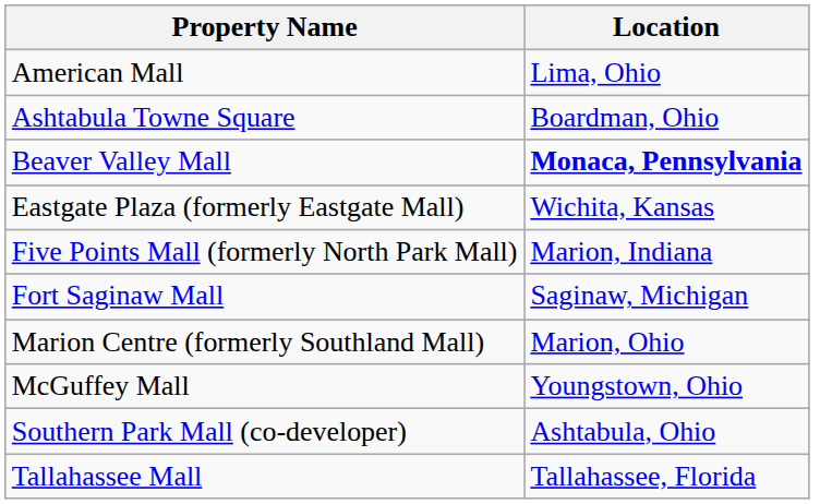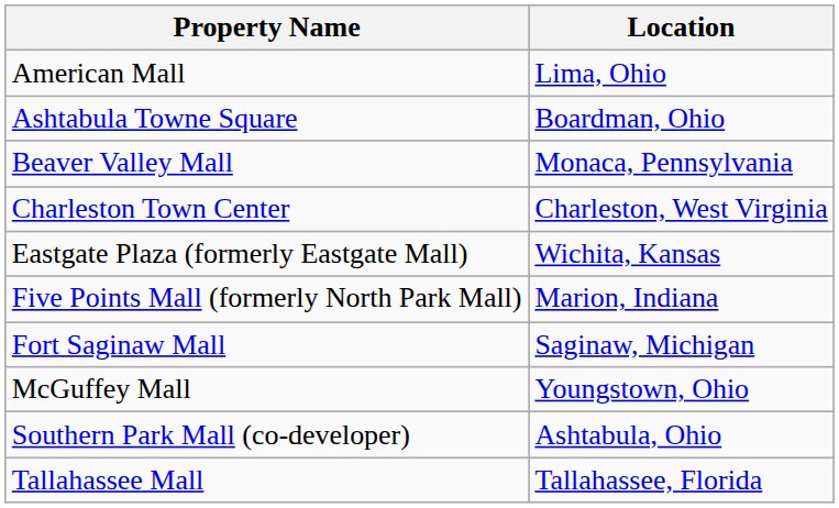Beaver Valley Mall | Location: bold -> normal
+ row: Charleston Town Center | Charleston, West Virginia
- row: Marion Centre (formerly Southland Mall) | Marion, Ohio
